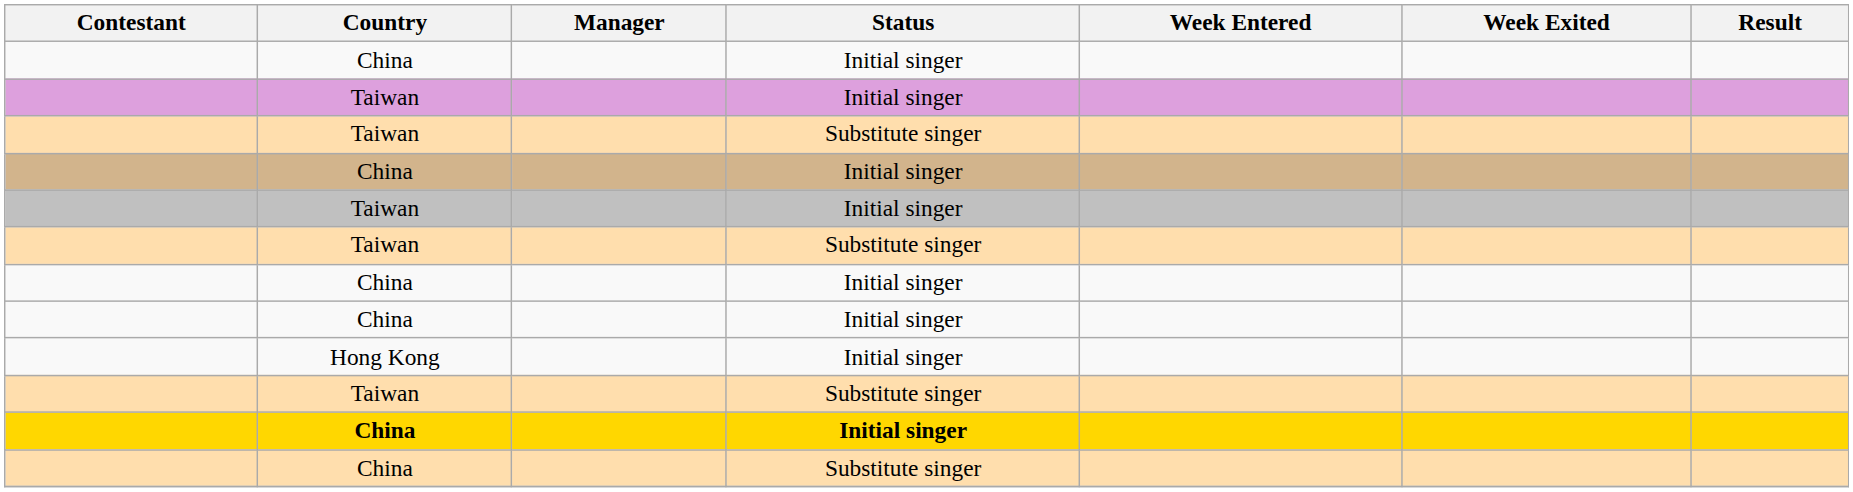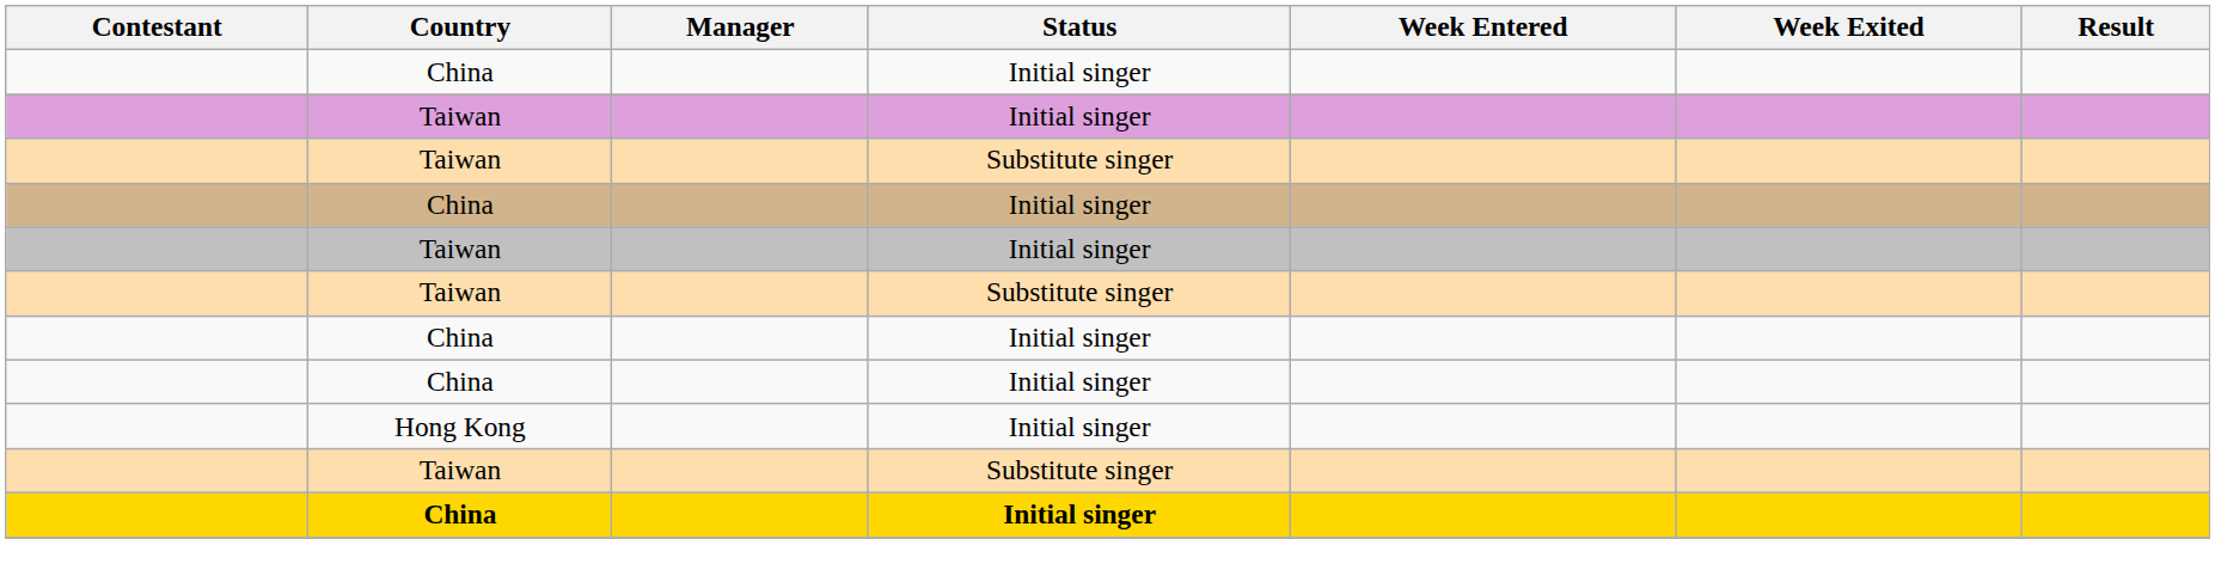- row: China | Substitute singer
